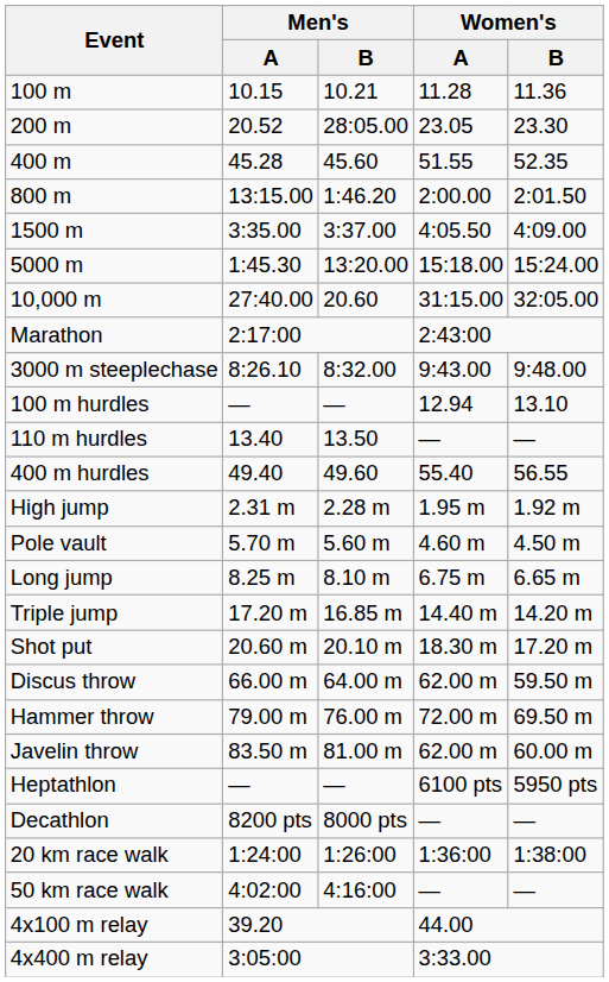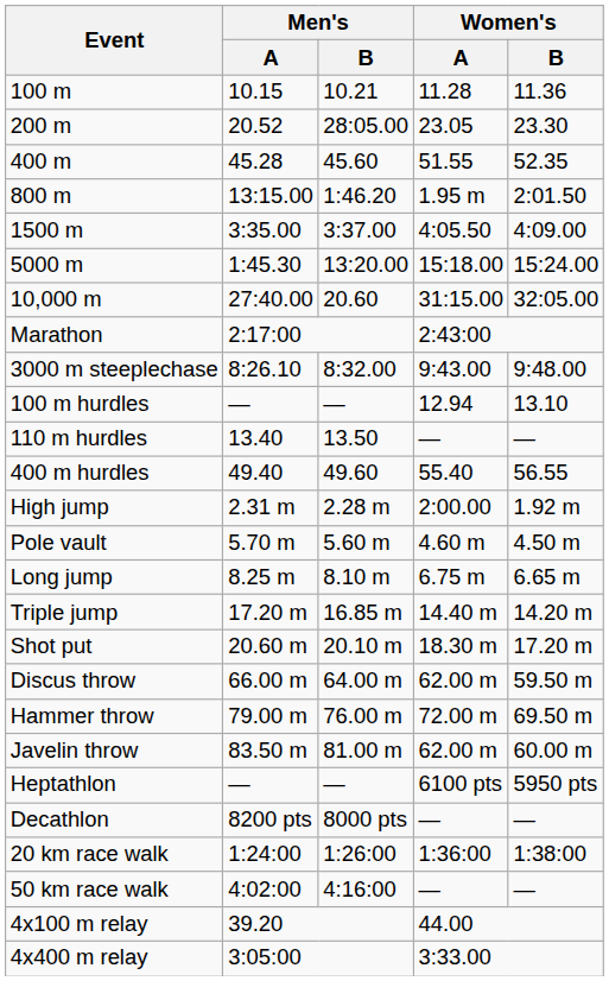800 m | Women's / A: 2:00.00 -> 1.95 m
High jump | Women's / A: 1.95 m -> 2:00.00
